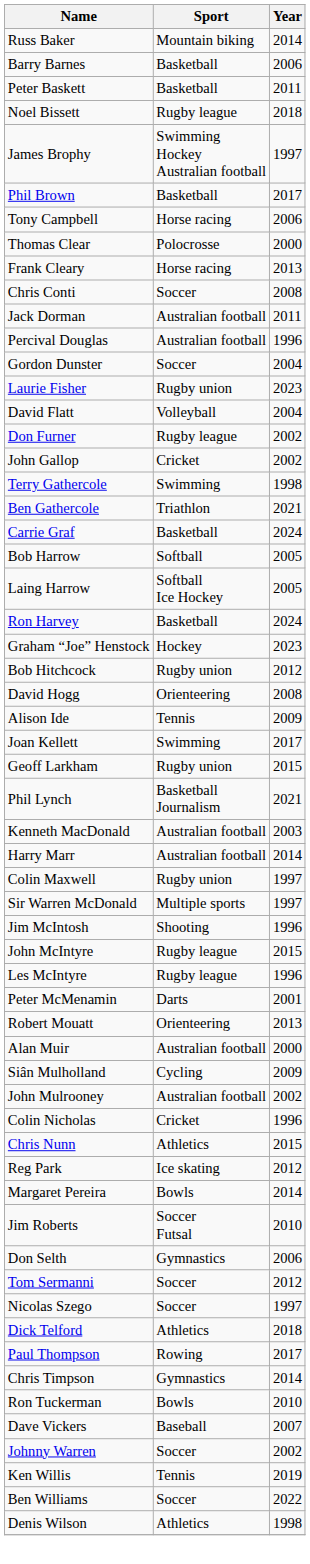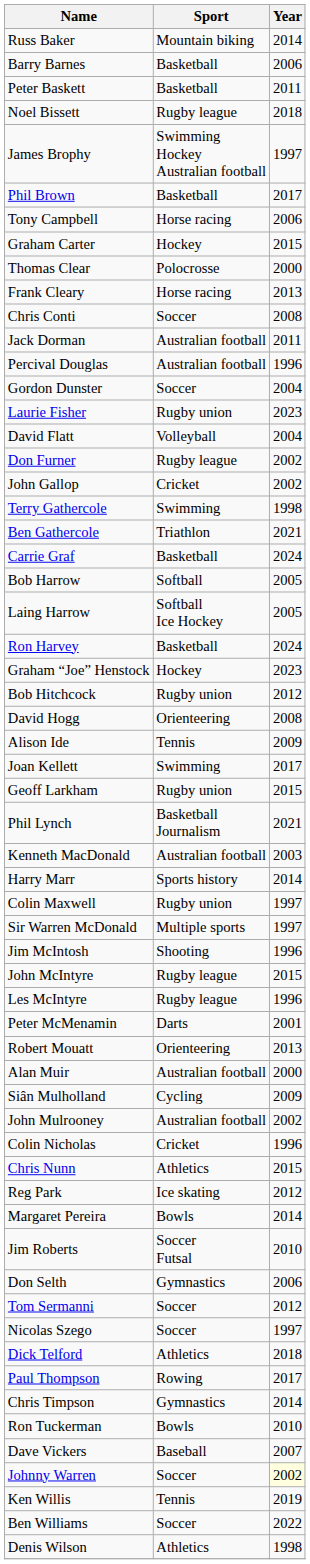+ row: Graham Carter | Hockey | 2015
Harry Marr | Sport: Australian football -> Sports history
Johnny Warren | Year: no background -> lightyellow background
